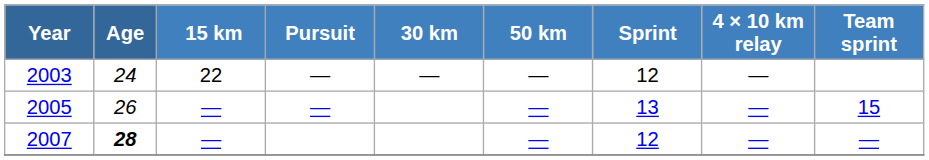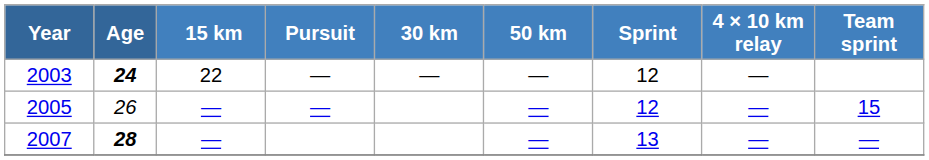2003 | Age: normal -> bold
2005 | Sprint: 13 -> 12
2007 | Sprint: 12 -> 13
